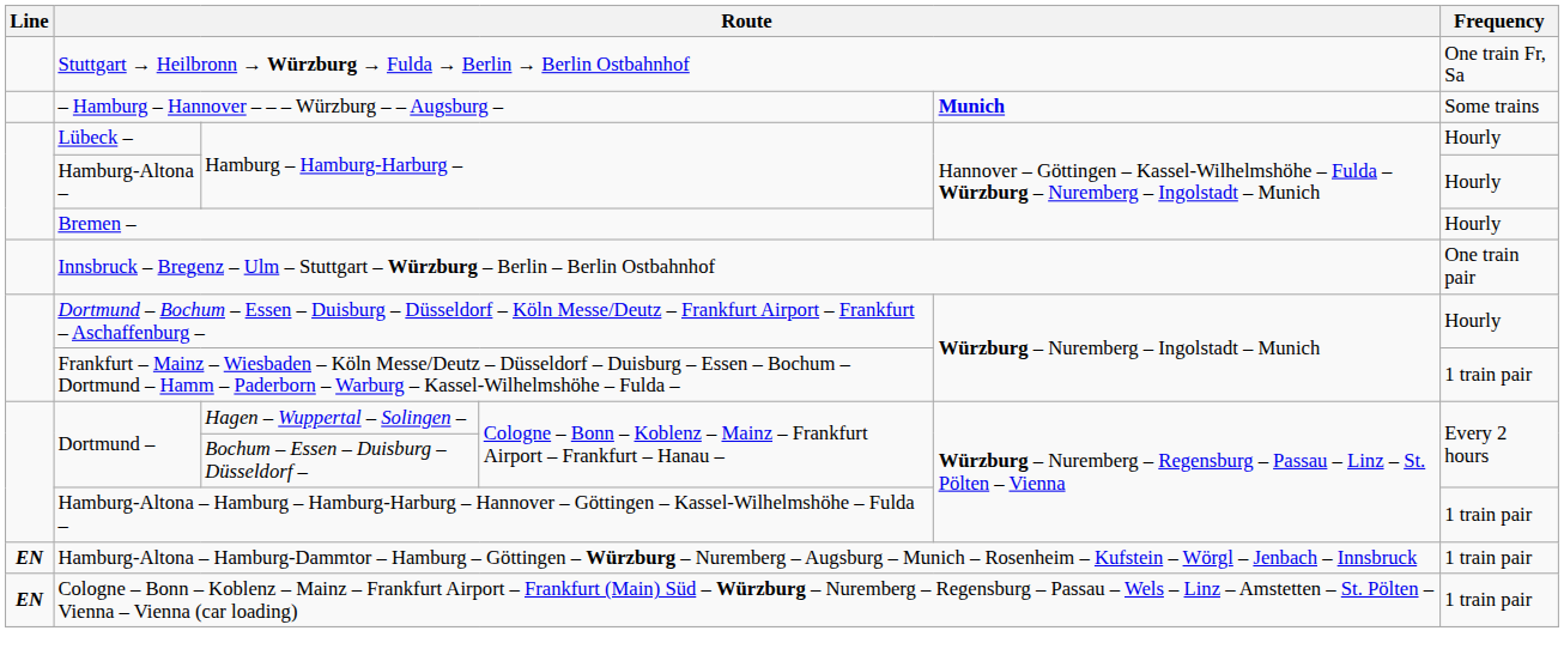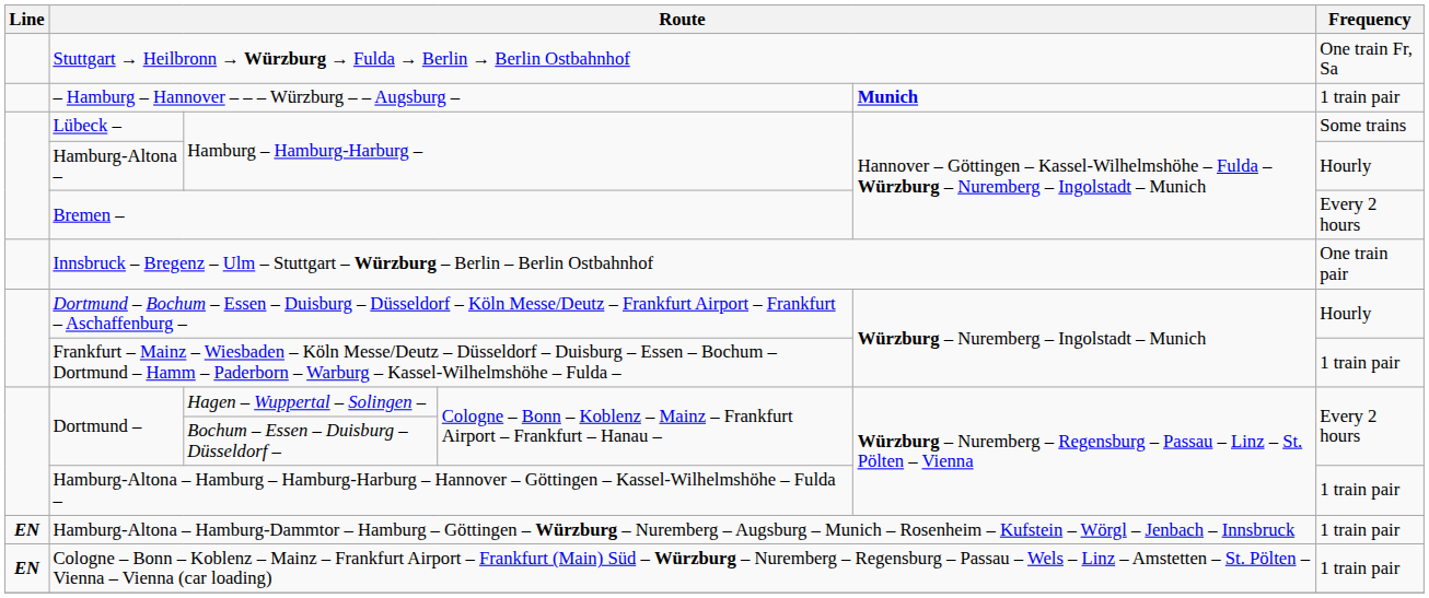– Hamburg – Hannover – – – Würzburg – – Augsburg – | Frequency: Some trains -> 1 train pair
Lübeck – | Frequency: Hourly -> Some trains
Bremen – | Frequency: Hourly -> Every 2 hours
